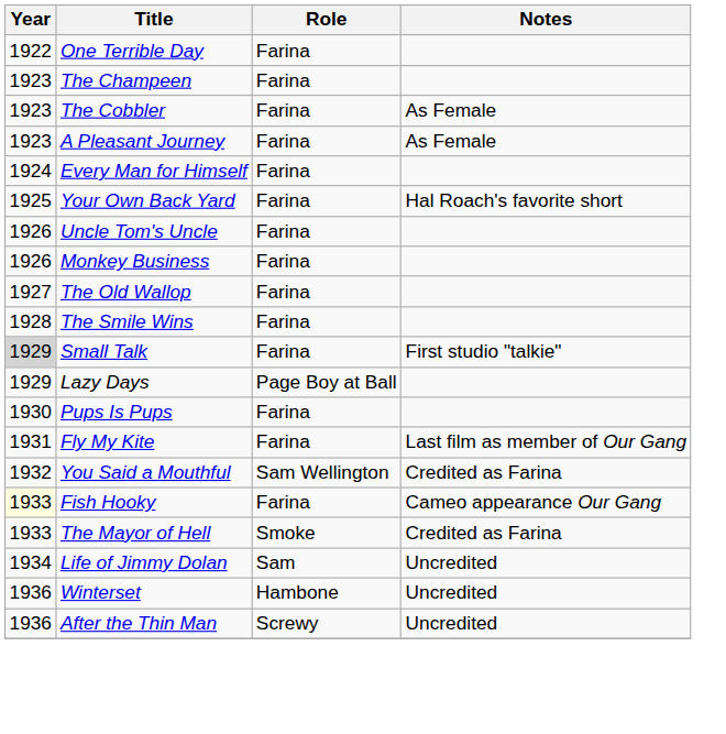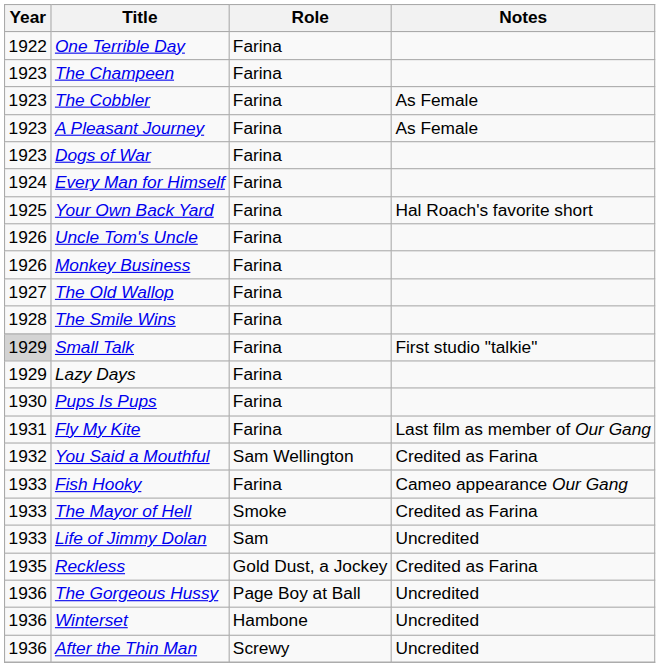+ row: 1923 | Dogs of War | Farina
Lazy Days | Role: Page Boy at Ball -> Farina
Fish Hooky | Year: lightyellow background -> no background
Life of Jimmy Dolan | Year: 1934 -> 1933
+ row: 1935 | Reckless | Gold Dust, a Jockey | Credited as Farina
+ row: 1936 | The Gorgeous Hussy | Page Boy at Ball | Uncredited
